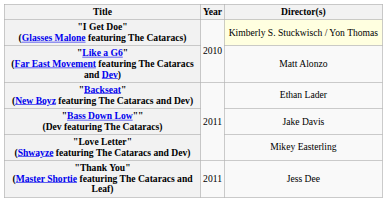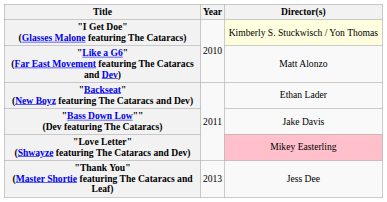"Love Letter" (Shwayze featuring The Cataracs and Dev) | Director(s): no background -> pink background
"Thank You" (Master Shortie featuring The Cataracs and Leaf) | Year: 2011 -> 2013
